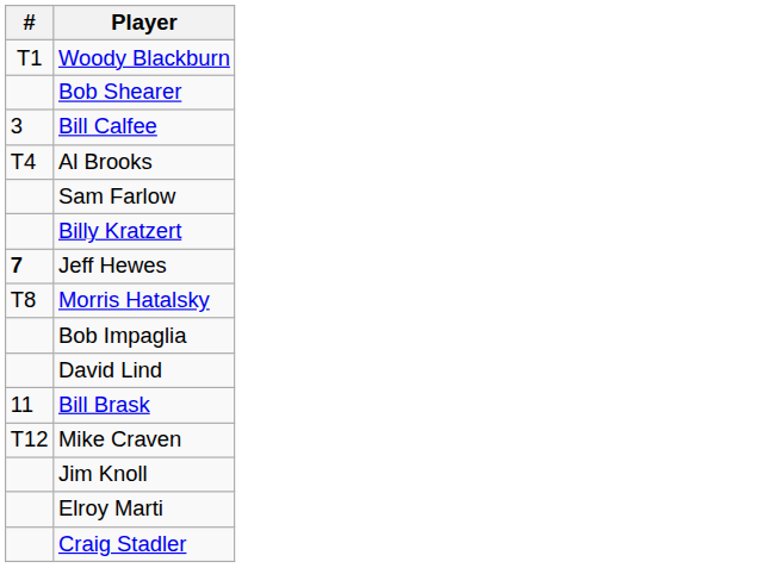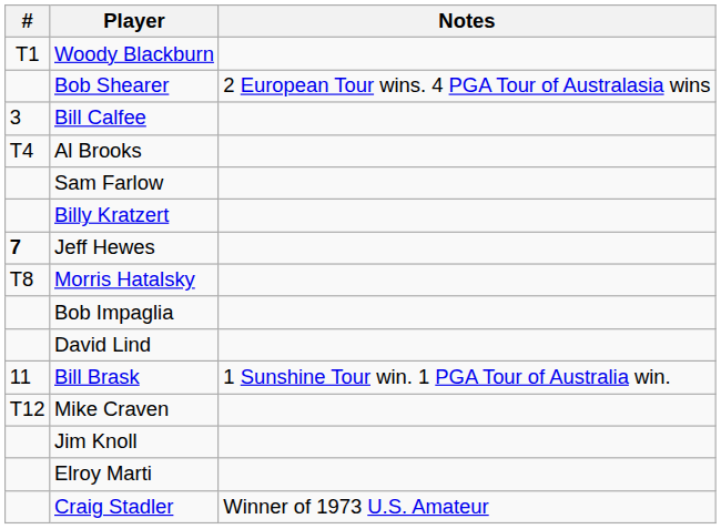+ column: Notes | 2 European Tour wins. 4 PGA Tour of Australasia wins | 1 Sunshine Tour win. 1 PGA Tour of Australia win. | Winner of 1973 U.S. Amateur
